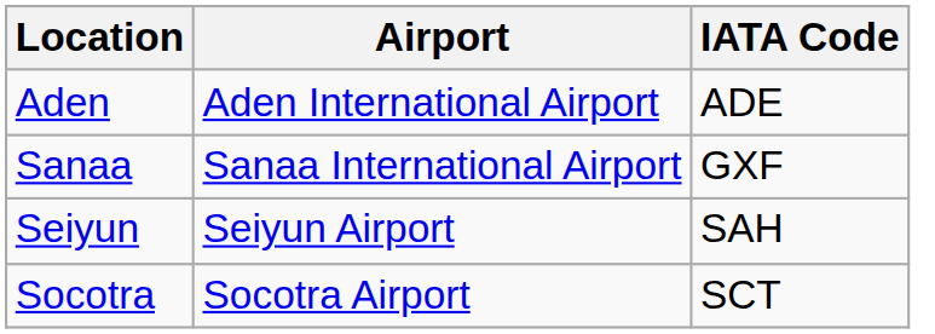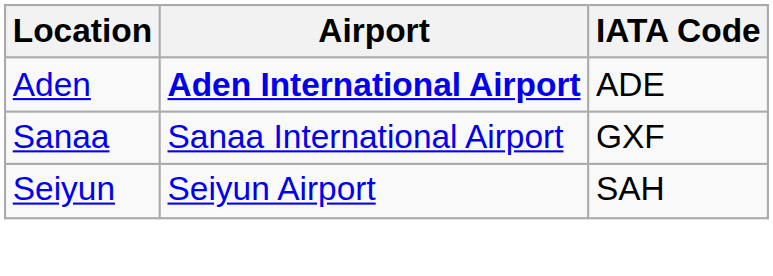Aden | Airport: normal -> bold
- row: Socotra | Socotra Airport | SCT
